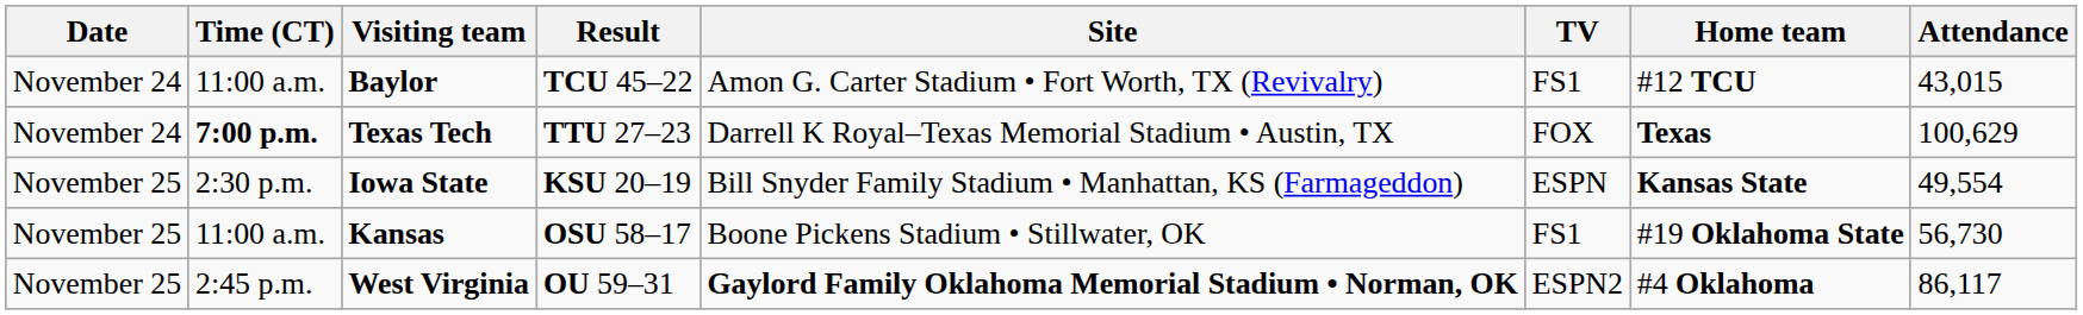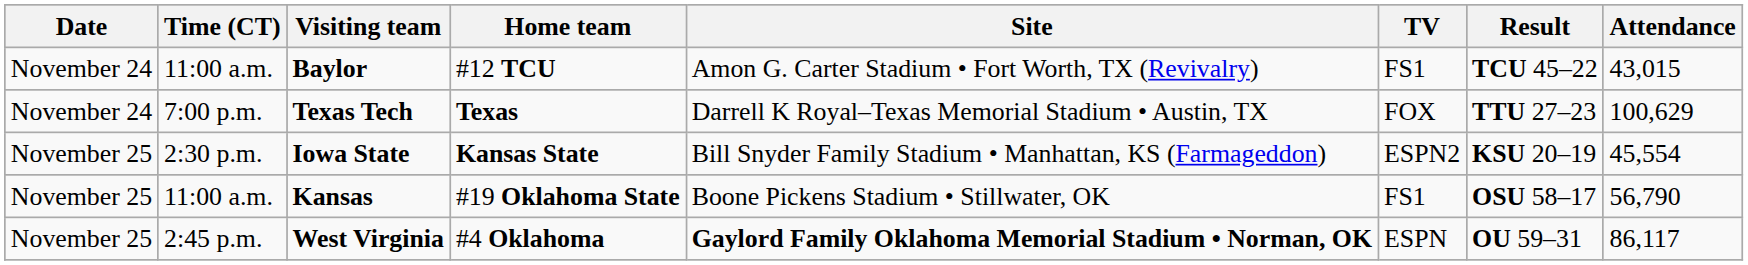columns swapped: Home team <-> Result
Texas Tech | Time (CT): bold -> normal
Iowa State | TV: ESPN -> ESPN2
Iowa State | Attendance: 49,554 -> 45,554
Kansas | Attendance: 56,730 -> 56,790
West Virginia | TV: ESPN2 -> ESPN
